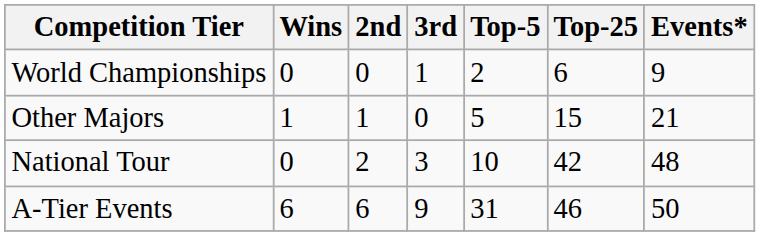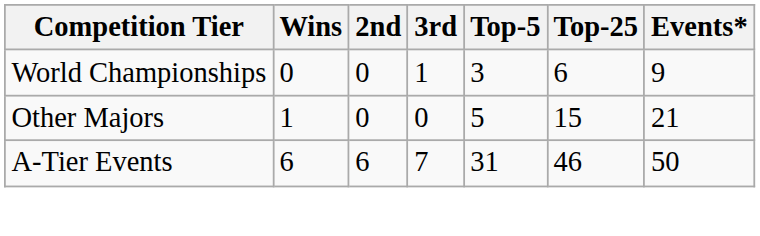World Championships | Top-5: 2 -> 3
Other Majors | 2nd: 1 -> 0
- row: National Tour | 0 | 2 | 3 | 10 | 42 | 48
A-Tier Events | 3rd: 9 -> 7
